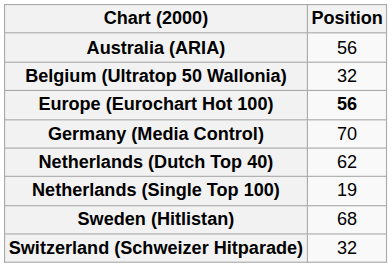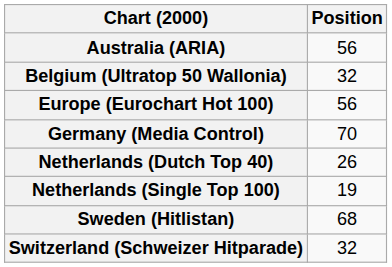Europe (Eurochart Hot 100) | Position: bold -> normal
Netherlands (Dutch Top 40) | Position: 62 -> 26
